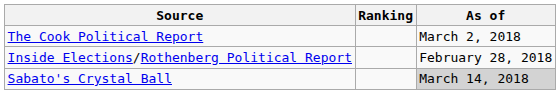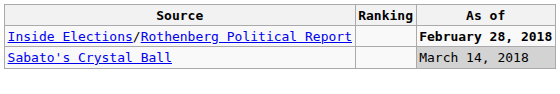- row: The Cook Political Report | March 2, 2018
Inside Elections/Rothenberg Political Report | As of: normal -> bold
